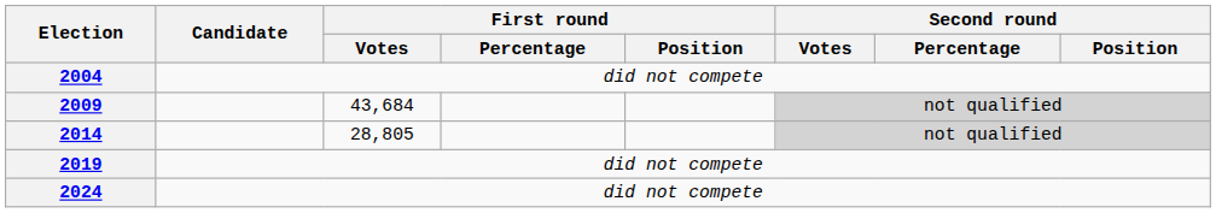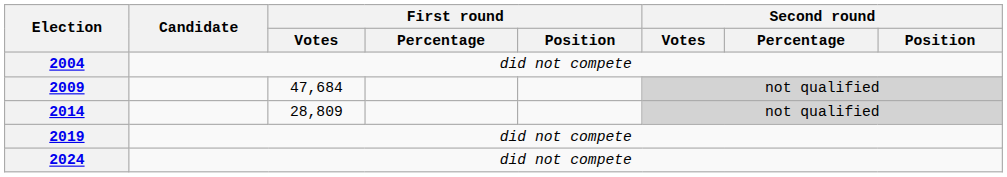2009 | First round / Votes: 43,684 -> 47,684
2014 | First round / Votes: 28,805 -> 28,809
